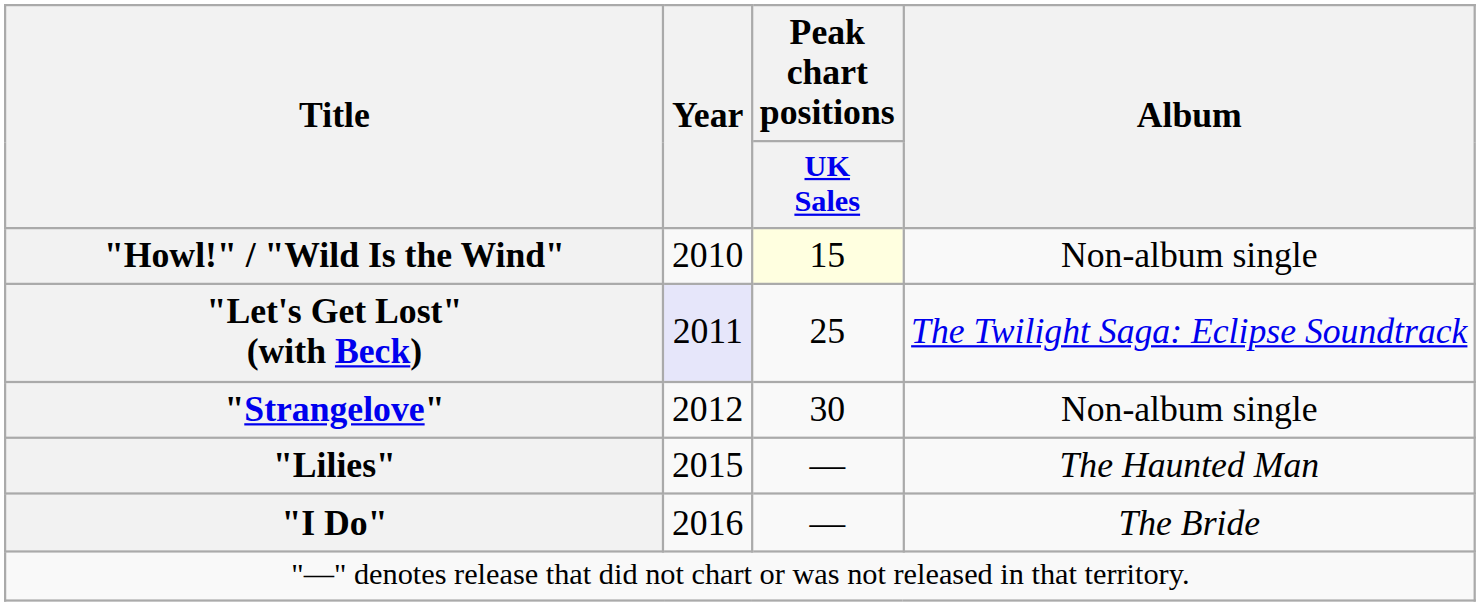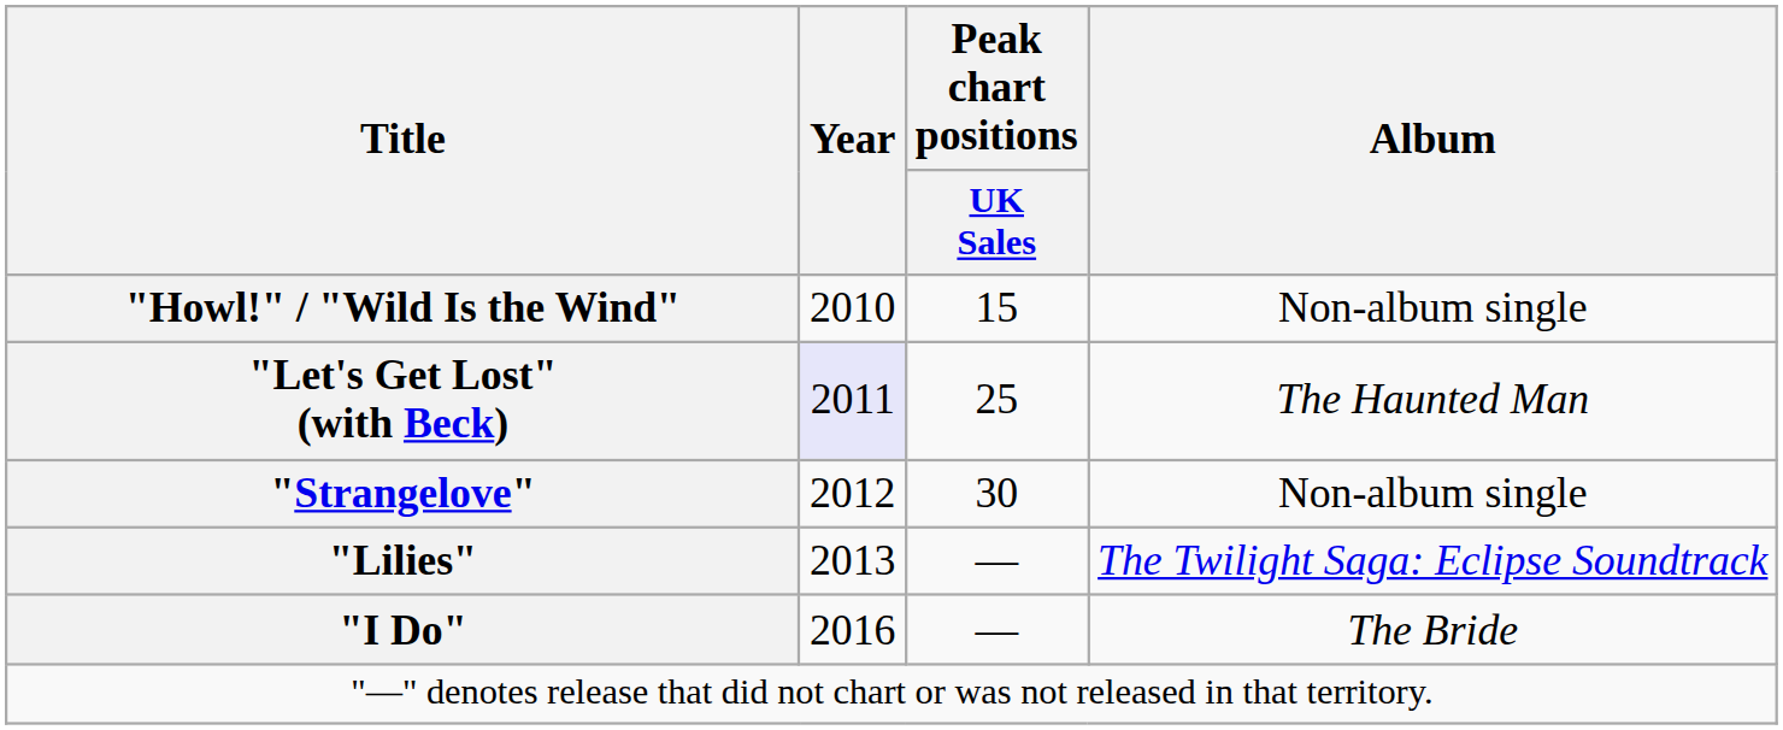"Howl!" / "Wild Is the Wind" | Peak chart positions / UK Sales: lightyellow background -> no background
"Let's Get Lost" (with Beck) | Album: The Twilight Saga: Eclipse Soundtrack -> The Haunted Man
"Lilies" | Year: 2015 -> 2013
"Lilies" | Album: The Haunted Man -> The Twilight Saga: Eclipse Soundtrack
